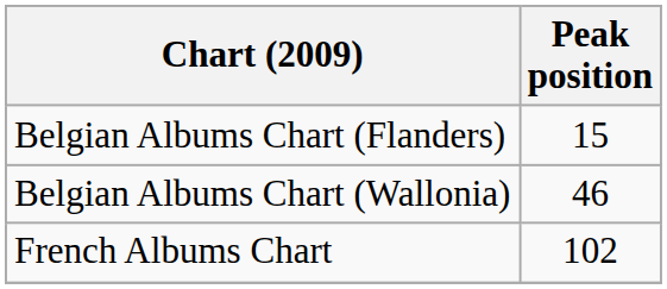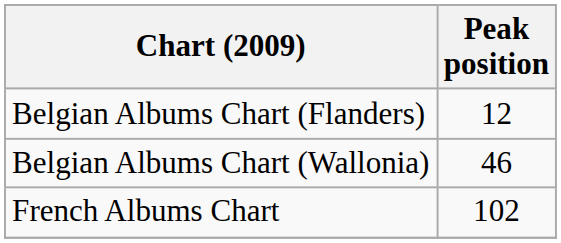Belgian Albums Chart (Flanders) | Peak position: 15 -> 12
